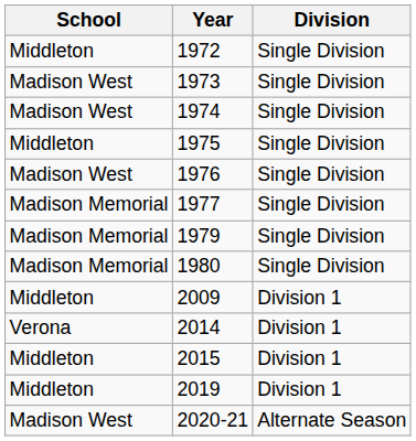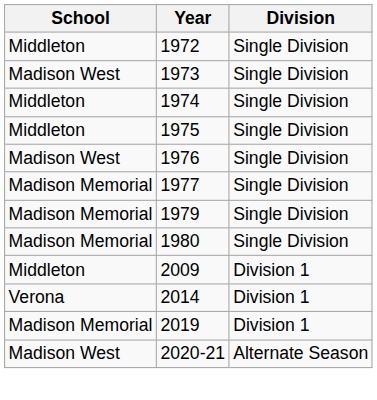1974 | School: Madison West -> Middleton
- row: Middleton | 2015 | Division 1
2019 | School: Middleton -> Madison Memorial
